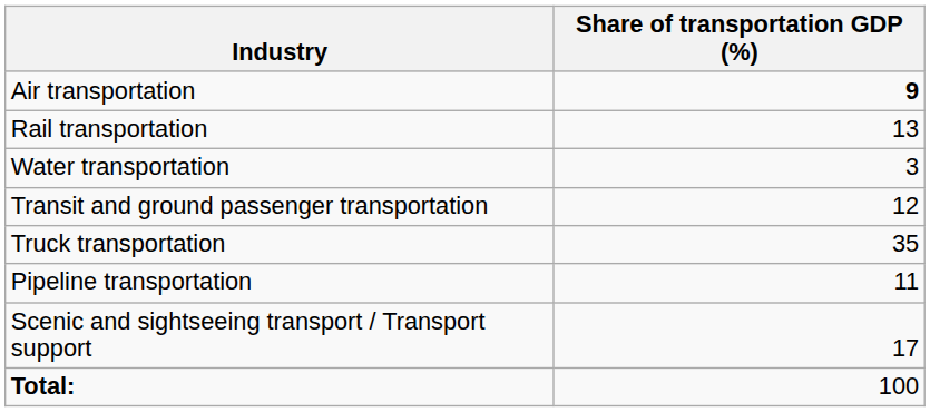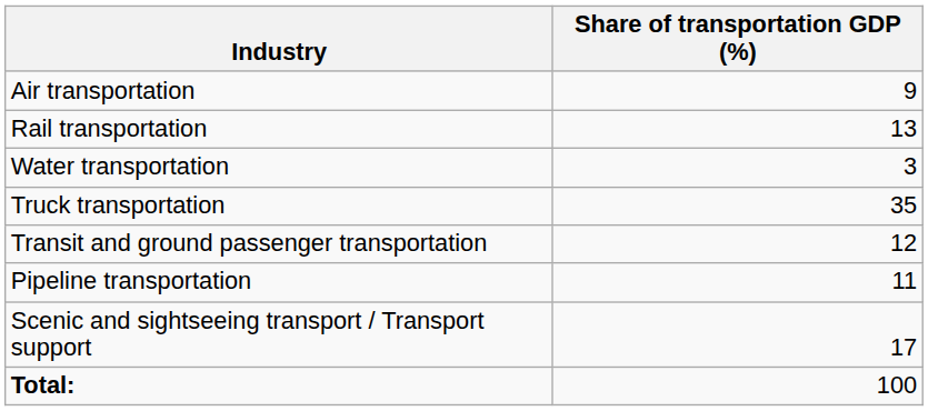Air transportation | Share of transportation GDP (%): bold -> normal
rows swapped: Truck transportation <-> Transit and ground passenger transportation
